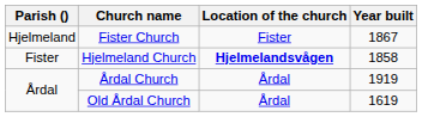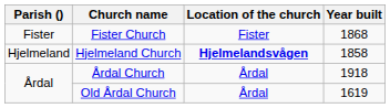Fister Church | Parish (): Hjelmeland -> Fister
Fister Church | Year built: 1867 -> 1868
Hjelmeland Church | Parish (): Fister -> Hjelmeland
Årdal Church | Year built: 1919 -> 1918
